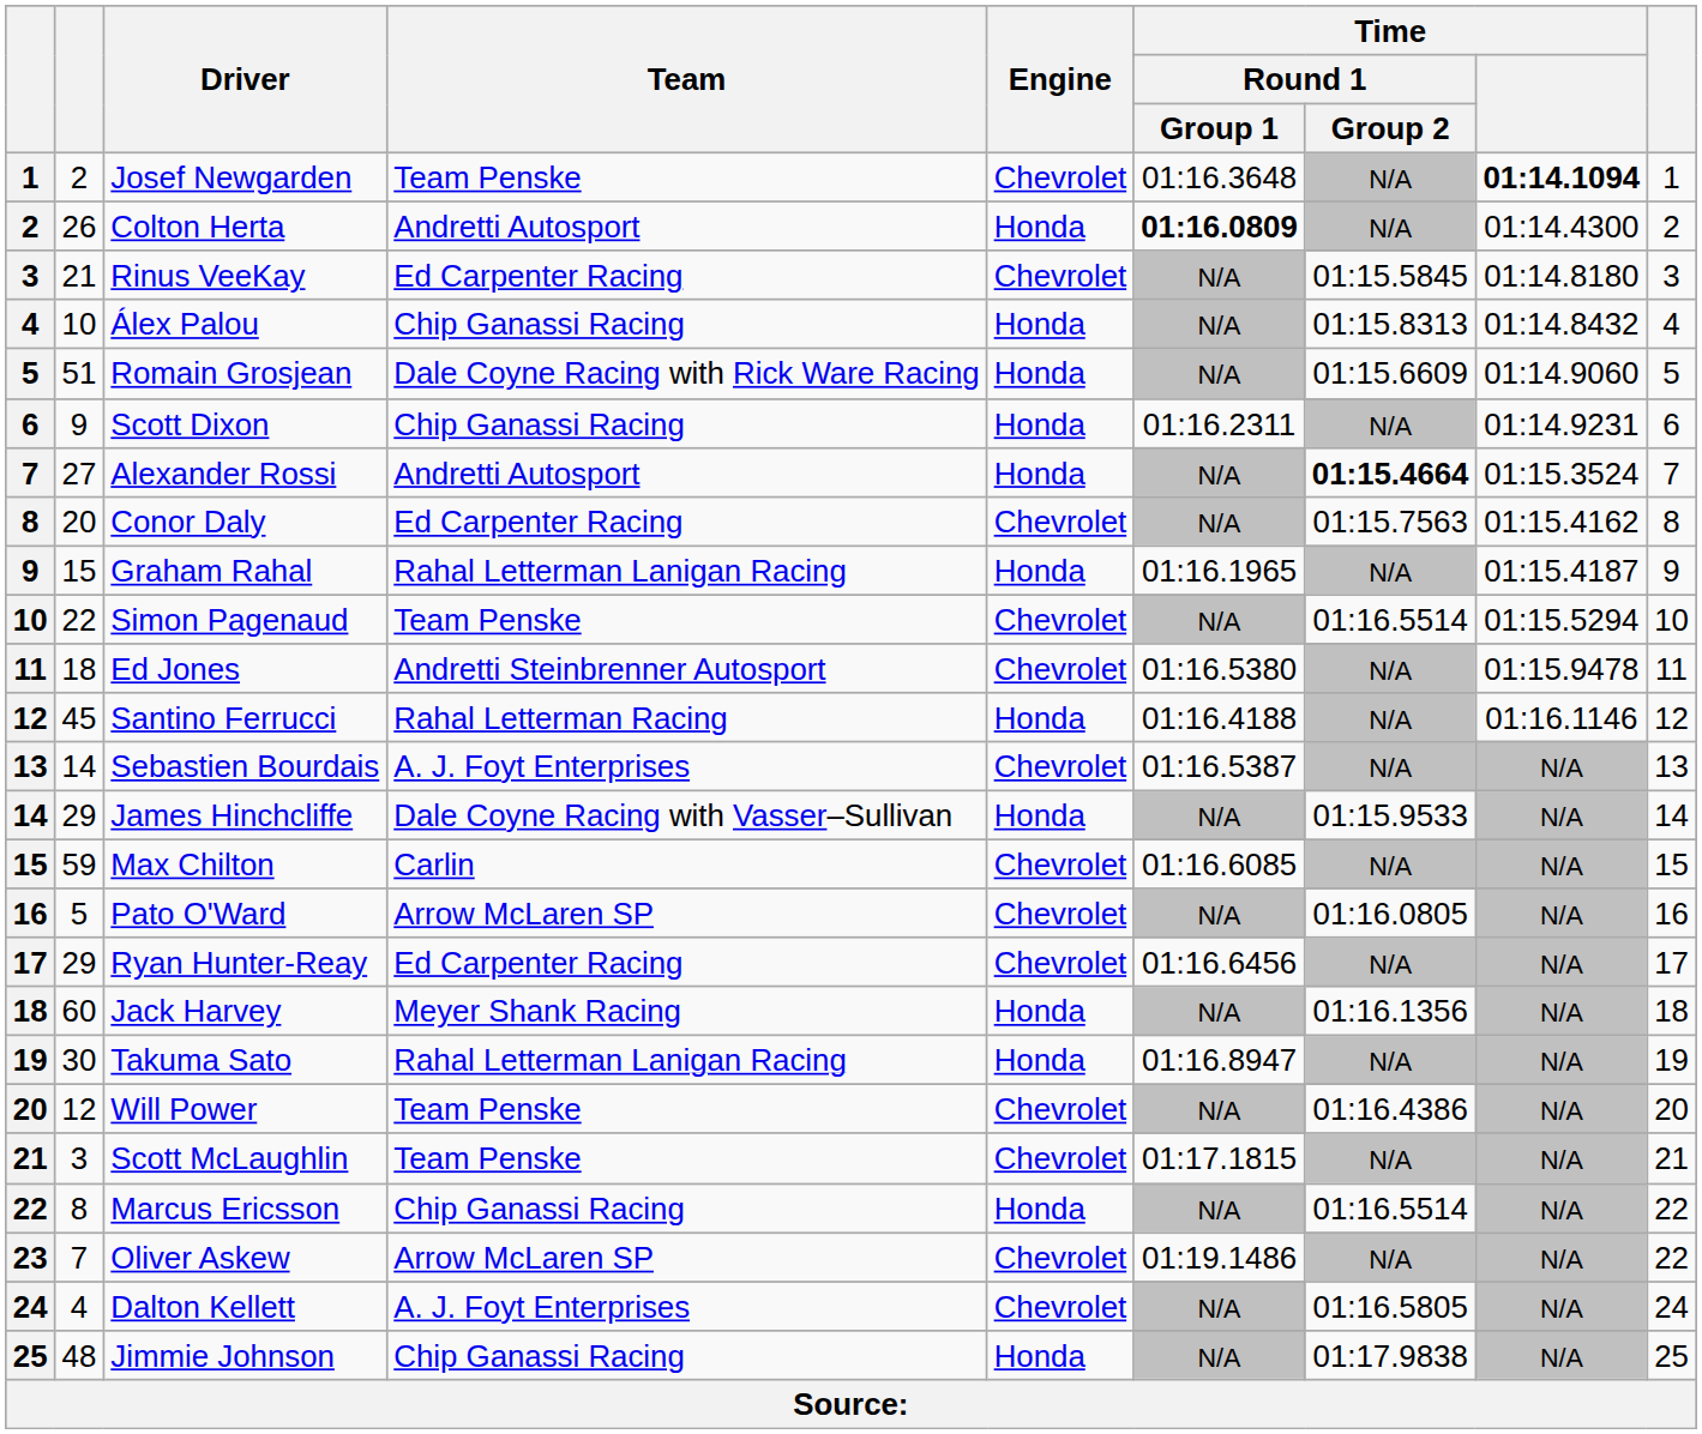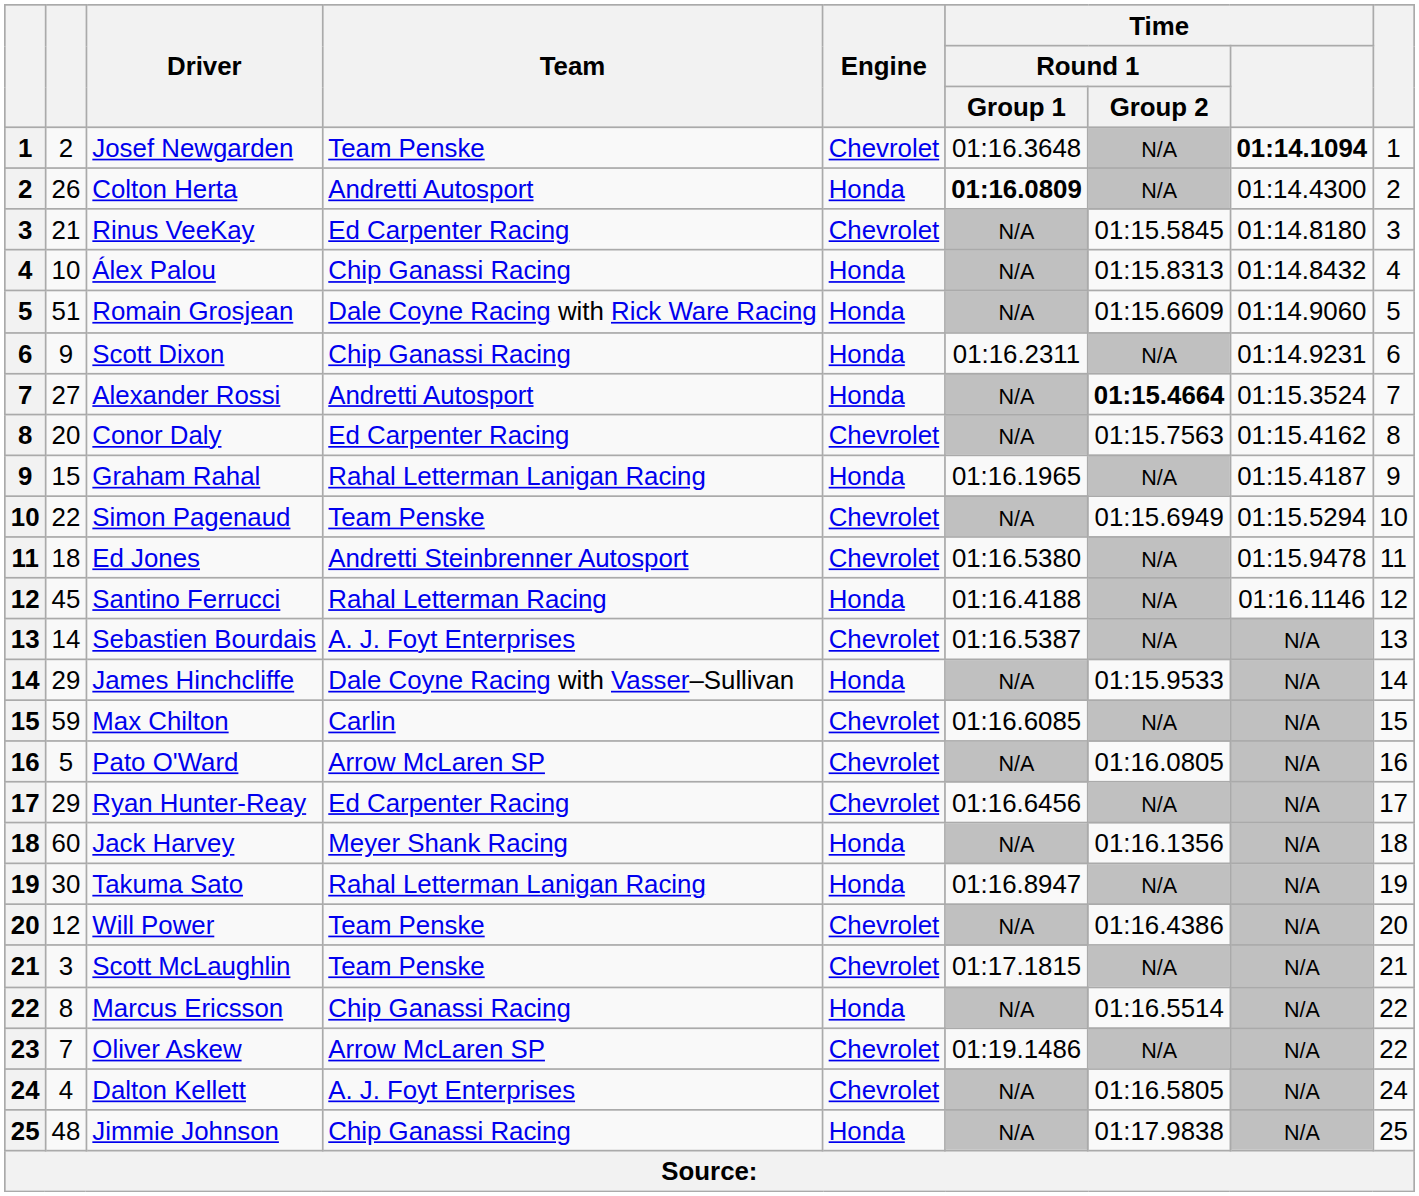Simon Pagenaud | Time / Round 1 / Group 2: 01:16.5514 -> 01:15.6949
